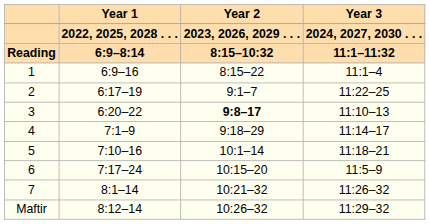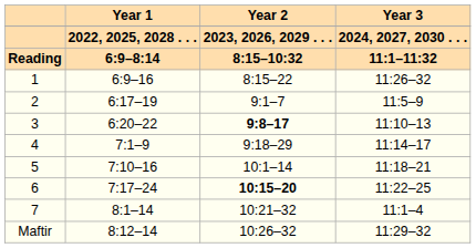1 | Year 3: 11:1–4 -> 11:26–32
2 | Year 3: 11:22–25 -> 11:5–9
6 | Year 2: normal -> bold
6 | Year 3: 11:5–9 -> 11:22–25
7 | Year 3: 11:26–32 -> 11:1–4
